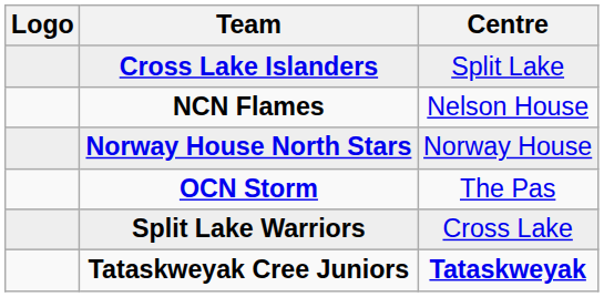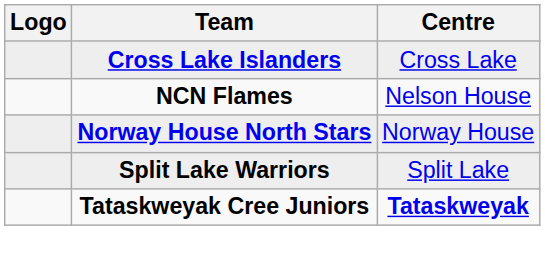Cross Lake Islanders | Centre: Split Lake -> Cross Lake
- row: OCN Storm | The Pas
Split Lake Warriors | Centre: Cross Lake -> Split Lake
